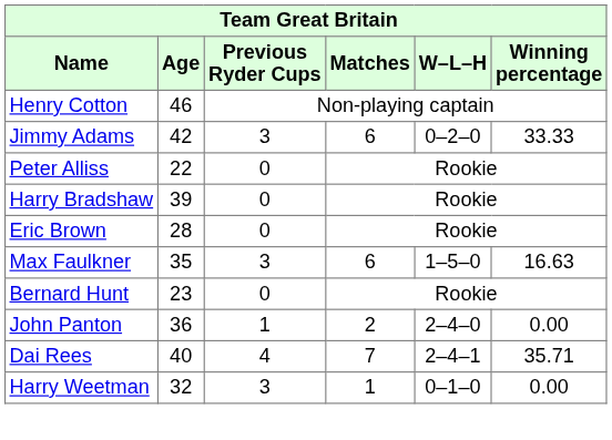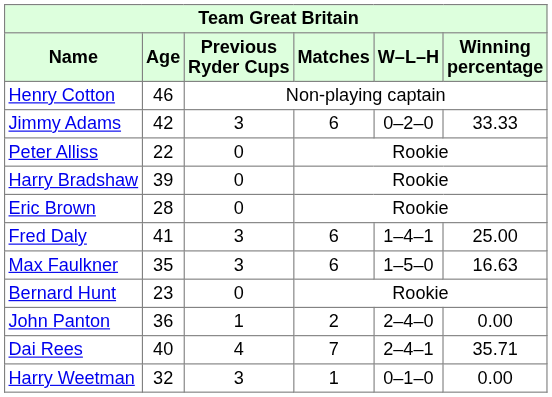+ row: Fred Daly | 41 | 3 | 6 | 1–4–1 | 25.00
